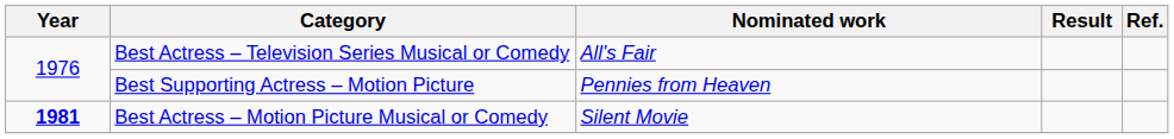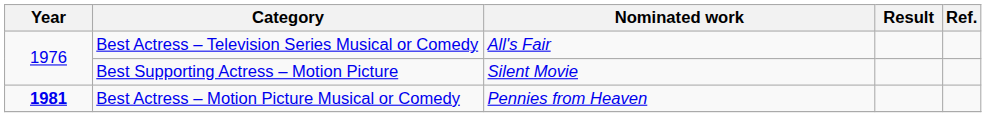Best Supporting Actress – Motion Picture | Nominated work: Pennies from Heaven -> Silent Movie
Best Actress – Motion Picture Musical or Comedy | Nominated work: Silent Movie -> Pennies from Heaven
